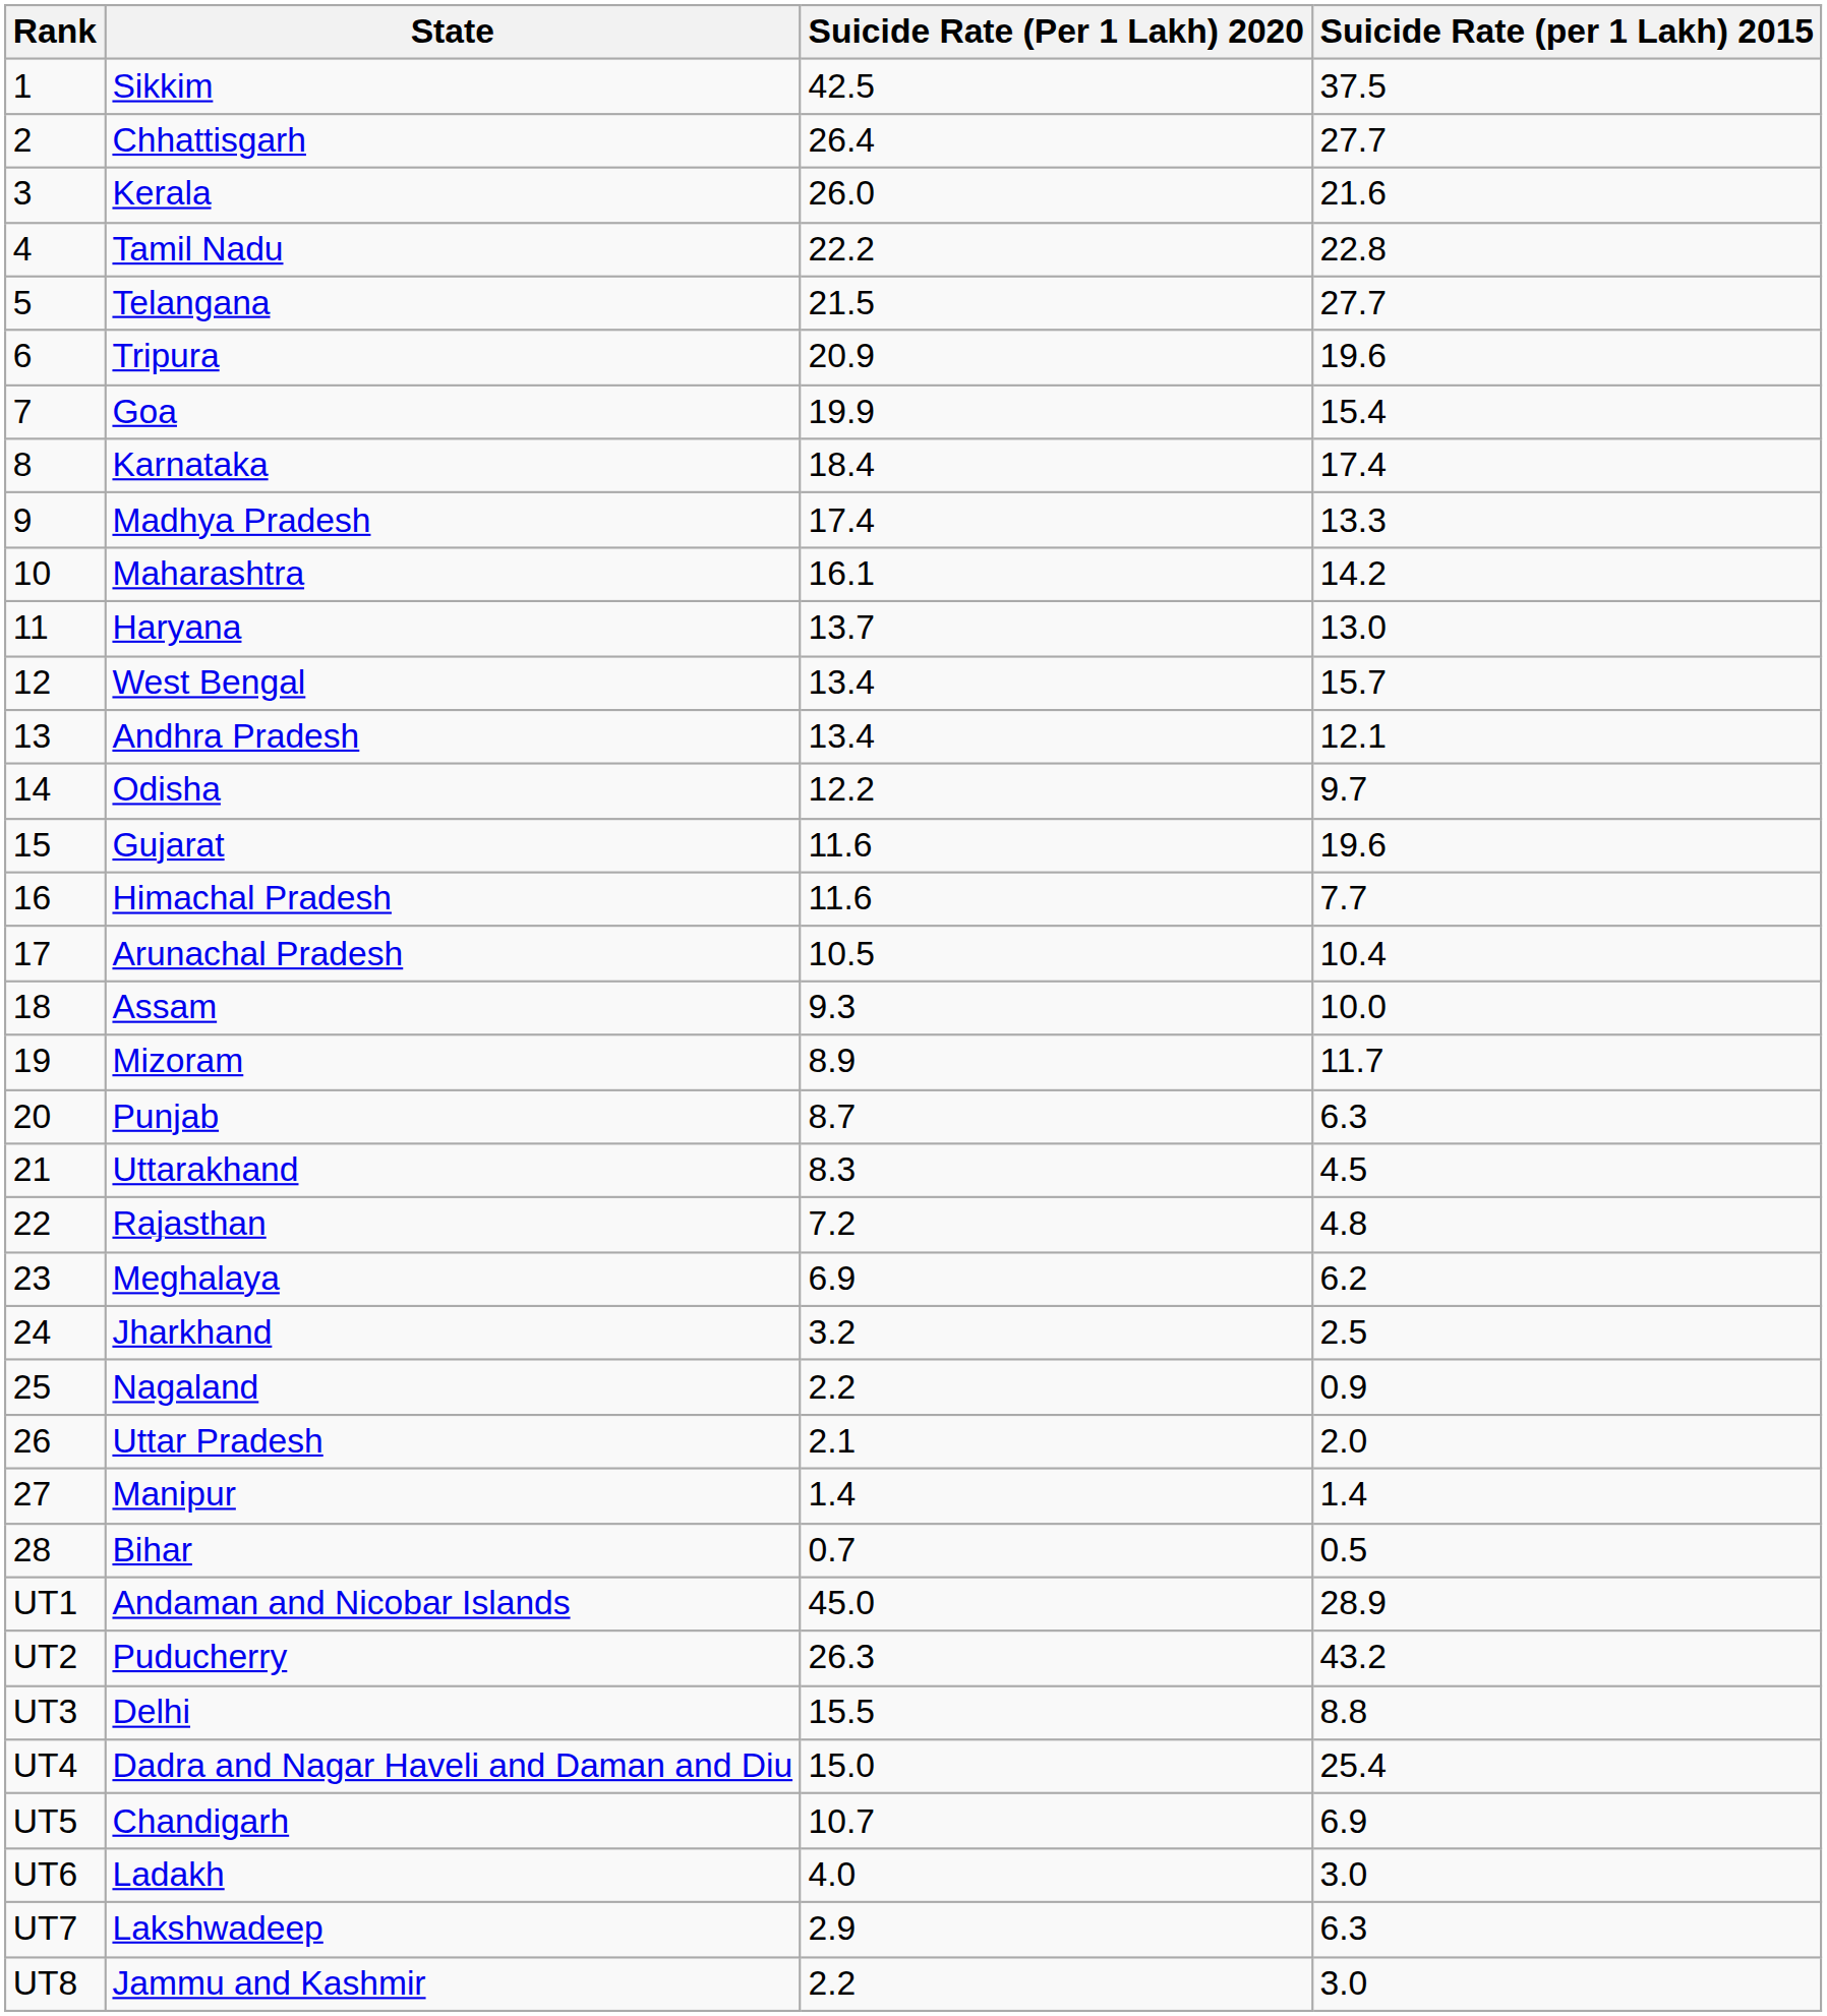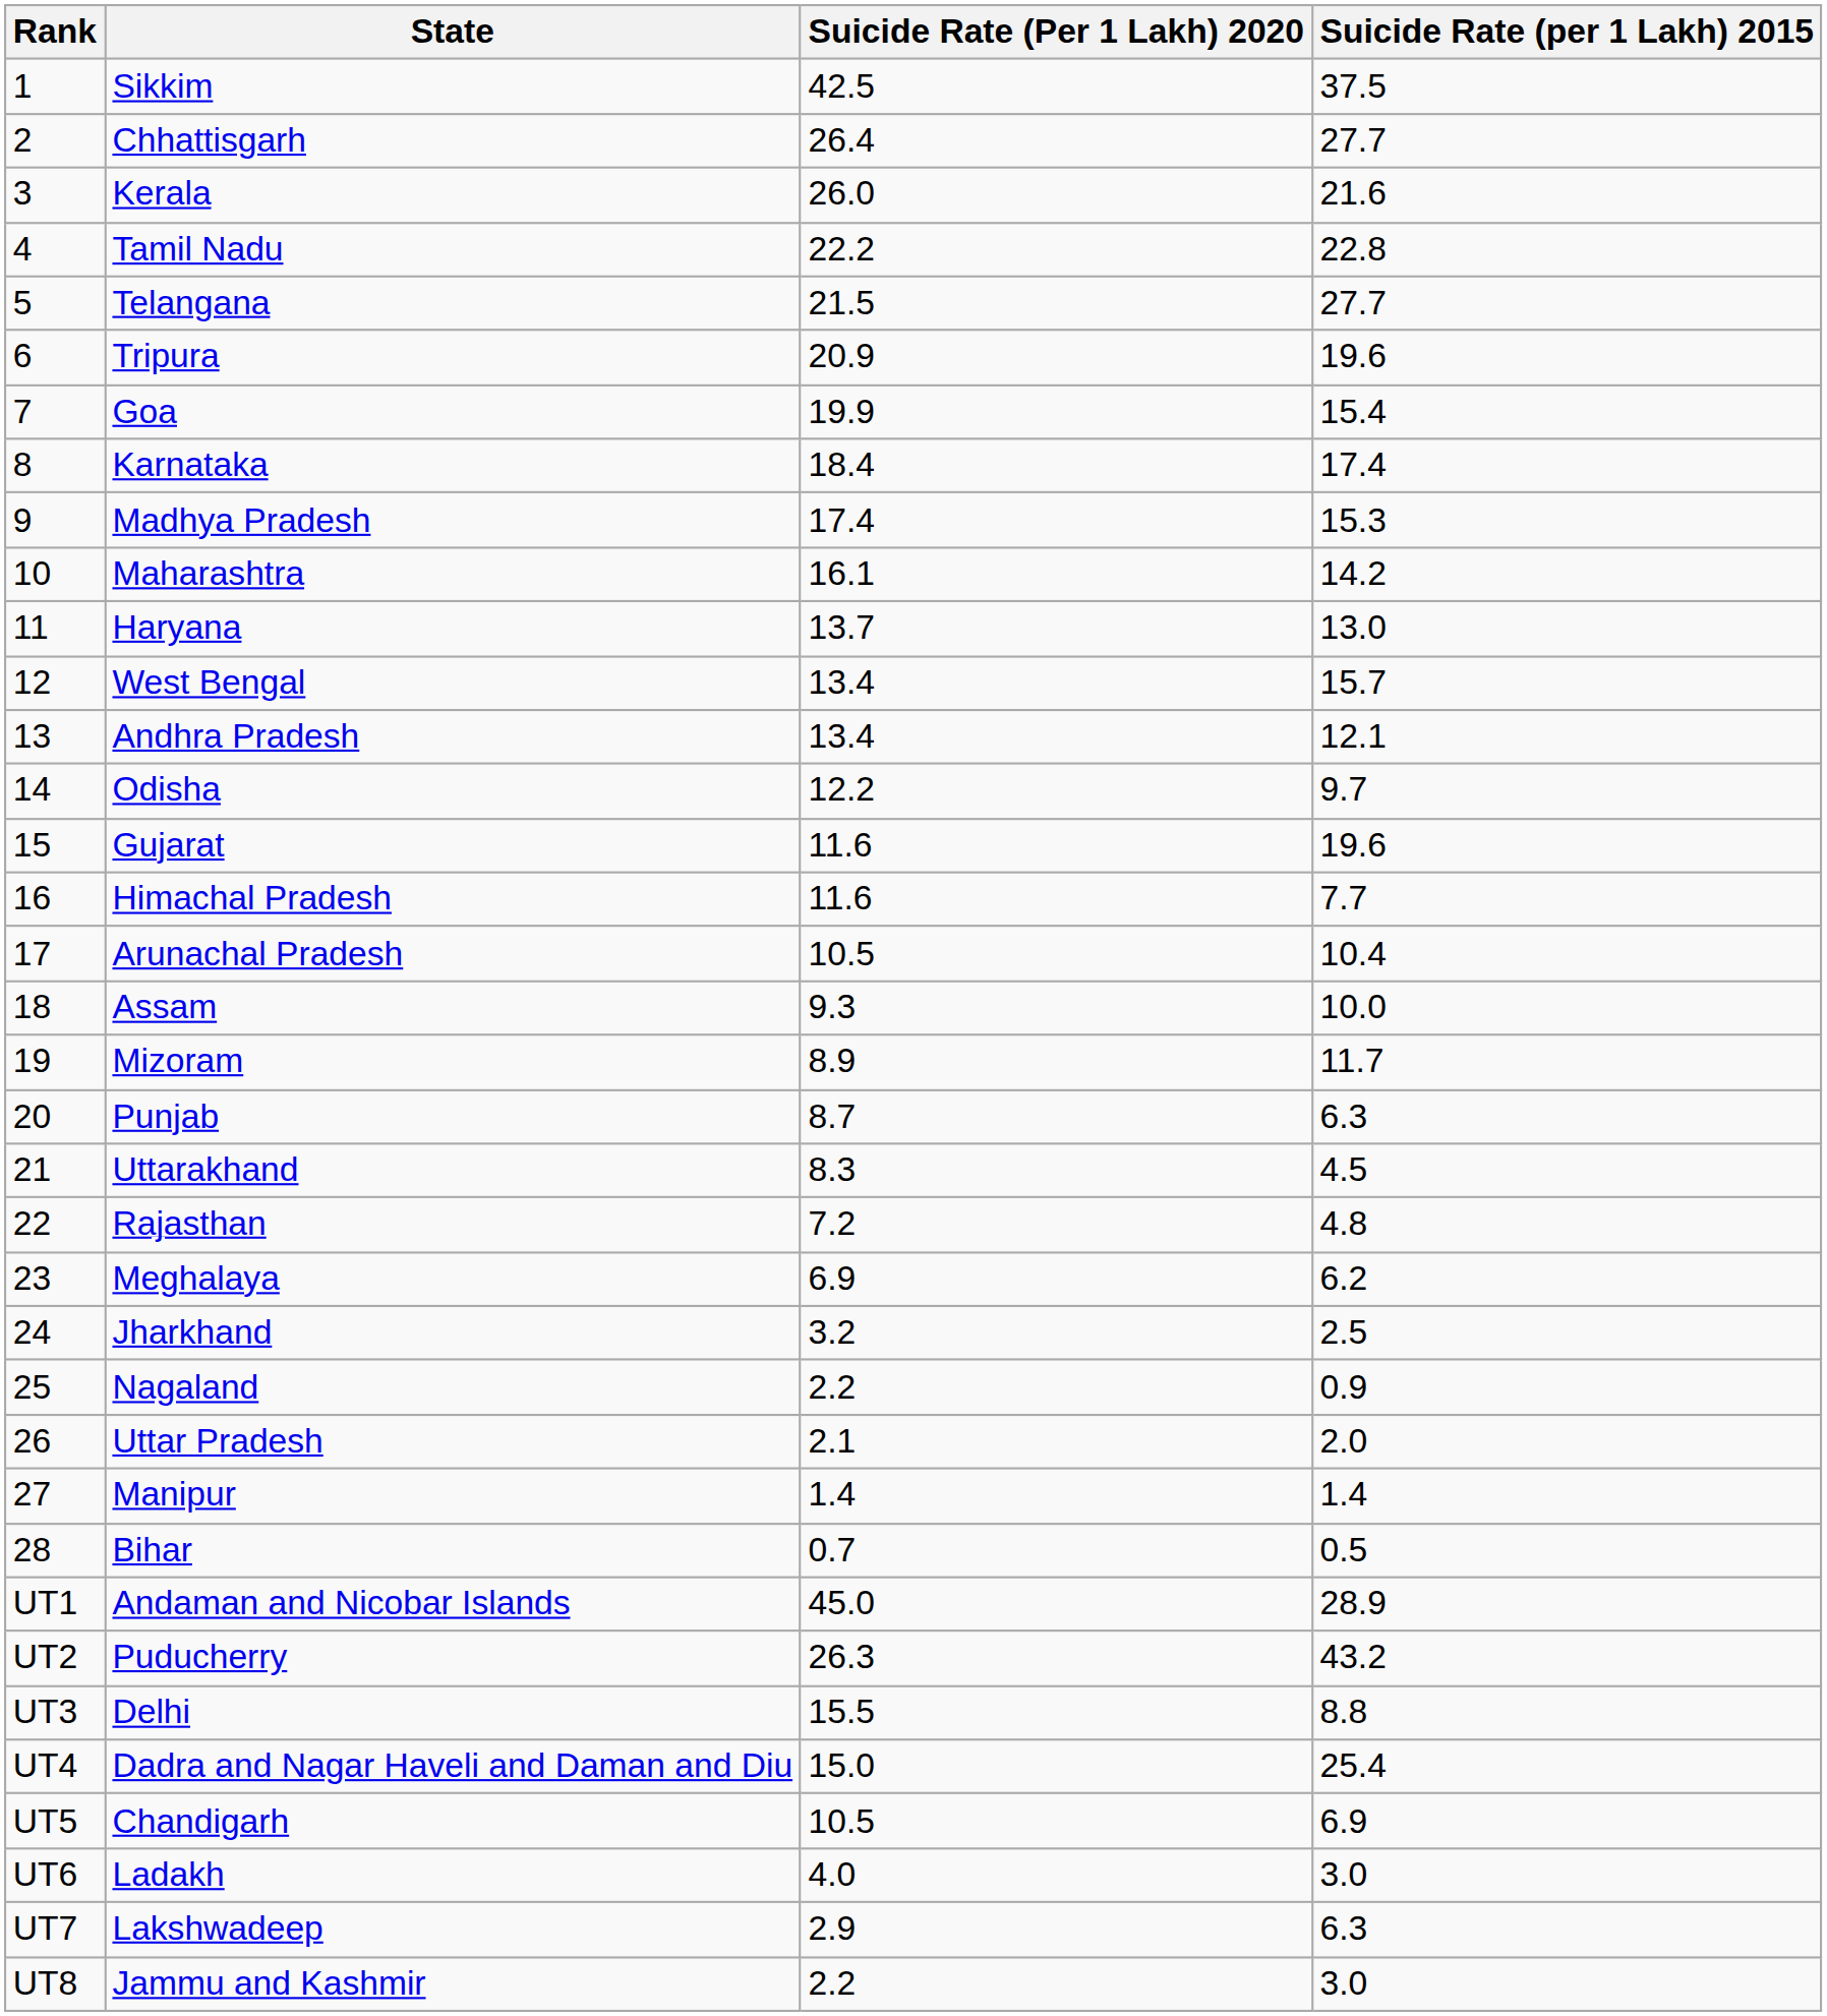Madhya Pradesh | Suicide Rate (per 1 Lakh) 2015: 13.3 -> 15.3
Chandigarh | Suicide Rate (Per 1 Lakh) 2020: 10.7 -> 10.5
